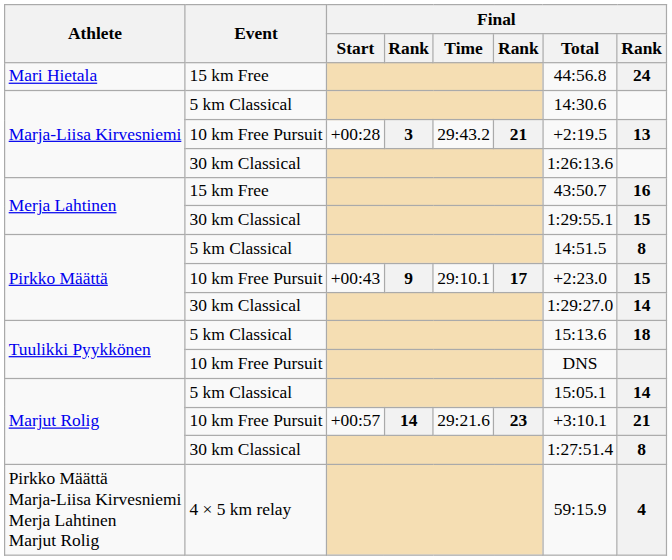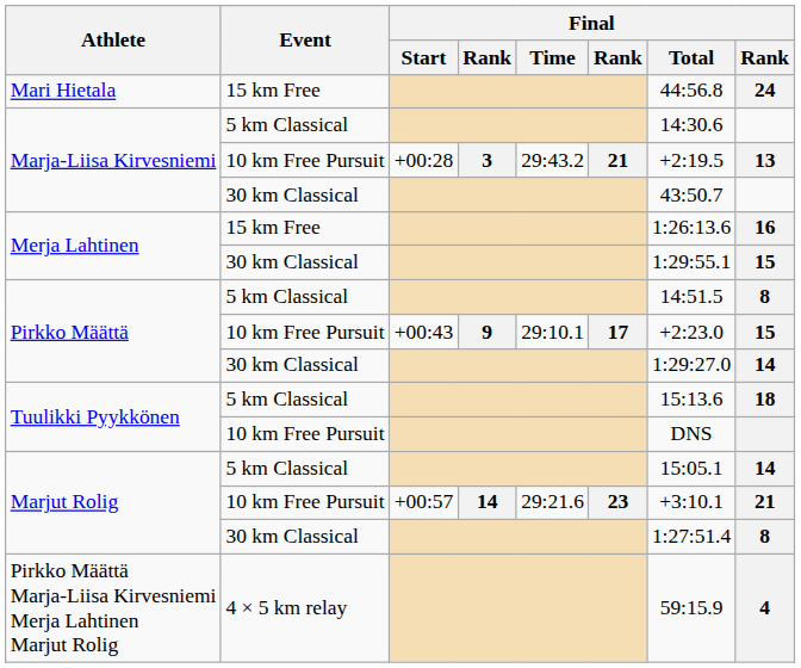Marja-Liisa Kirvesniemi / 30 km Classical | Final / Total: 1:26:13.6 -> 43:50.7
Merja Lahtinen / 15 km Free | Final / Total: 43:50.7 -> 1:26:13.6
